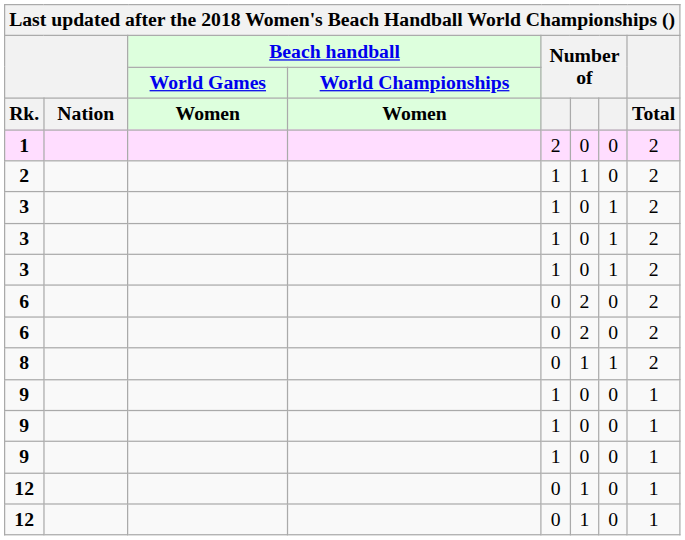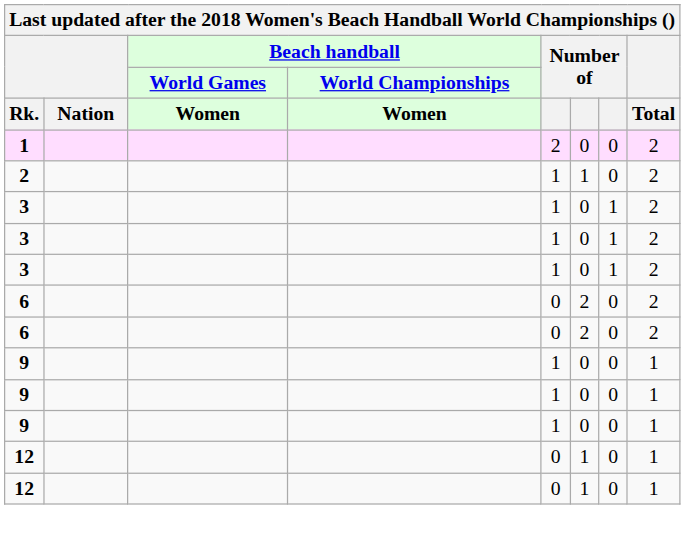- row: 8 | 0 | 1 | 1 | 2
